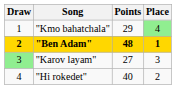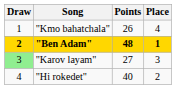"Kmo bahatchala" | Points: 29 -> 26
"Kmo bahatchala" | Place: lightgreen background -> no background
